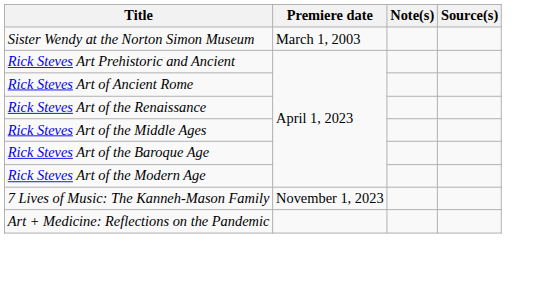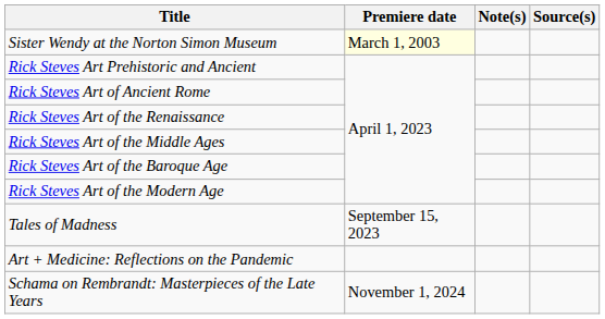Sister Wendy at the Norton Simon Museum | Premiere date: no background -> lightyellow background
+ row: Tales of Madness | September 15, 2023
- row: 7 Lives of Music: The Kanneh-Mason Family | November 1, 2023
+ row: Schama on Rembrandt: Masterpieces of the Late Years | November 1, 2024
